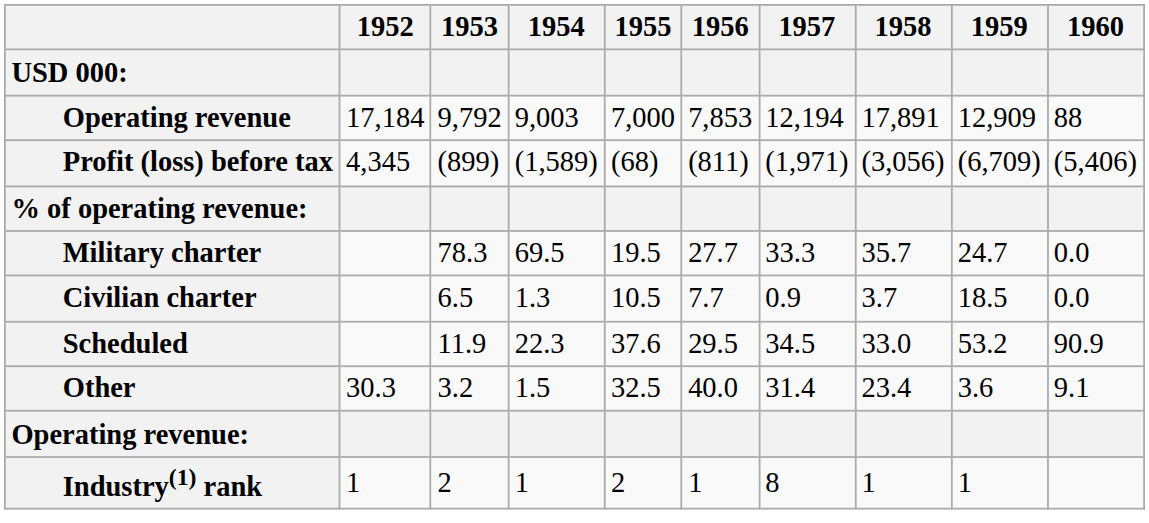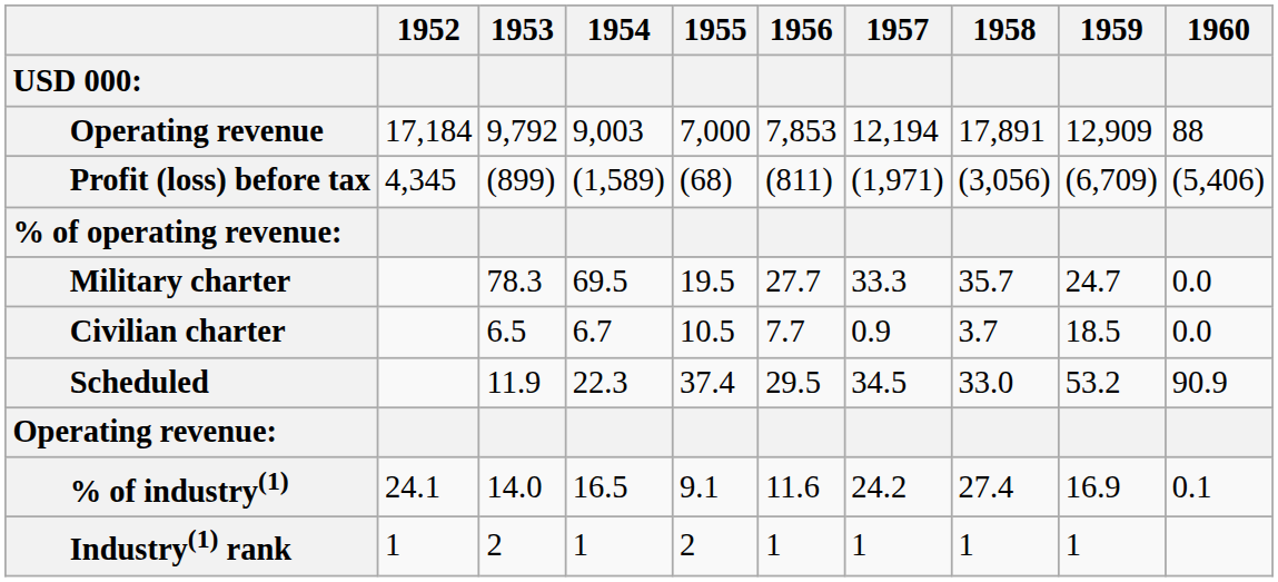Civilian charter | 1954: 1.3 -> 6.7
Scheduled | 1955: 37.6 -> 37.4
- row: Other | 30.3 | 3.2 | 1.5 | 32.5 | 40.0 | 31.4 | 23.4 | 3.6 | 9.1
+ row: % of industry(1) | 24.1 | 14.0 | 16.5 | 9.1 | 11.6 | 24.2 | 27.4 | 16.9 | 0.1
Industry(1) rank | 1957: 8 -> 1
